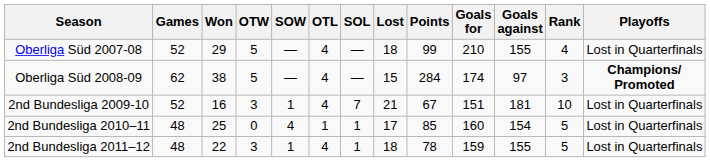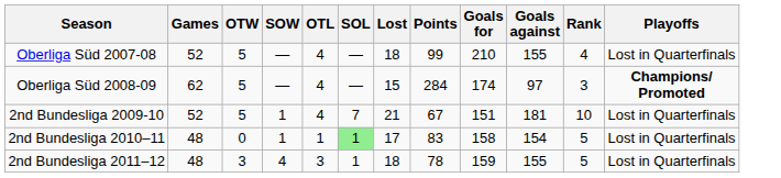- column: Won | 29 | 38 | 16 | 25 | 22
2nd Bundesliga 2009-10 | OTW: 3 -> 5
2nd Bundesliga 2010–11 | SOW: 4 -> 1
2nd Bundesliga 2010–11 | SOL: no background -> lightgreen background
2nd Bundesliga 2010–11 | Points: 85 -> 83
2nd Bundesliga 2010–11 | Goals for: 160 -> 158
2nd Bundesliga 2011–12 | SOW: 1 -> 4
2nd Bundesliga 2011–12 | OTL: 4 -> 3
